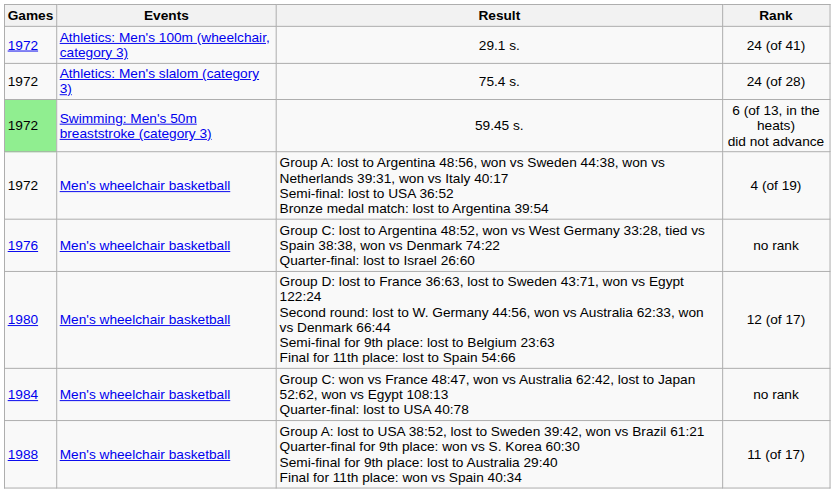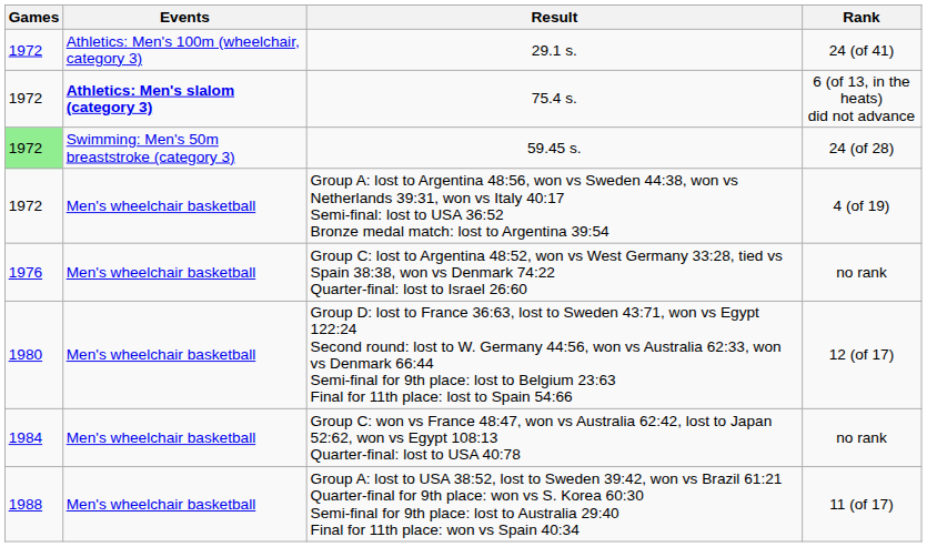75.4 s. | Events: normal -> bold
75.4 s. | Rank: 24 (of 28) -> 6 (of 13, in the heats) did not advance
59.45 s. | Rank: 6 (of 13, in the heats) did not advance -> 24 (of 28)
